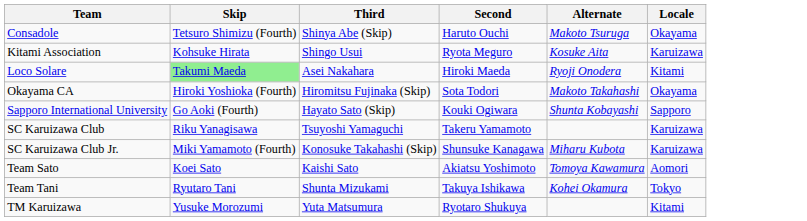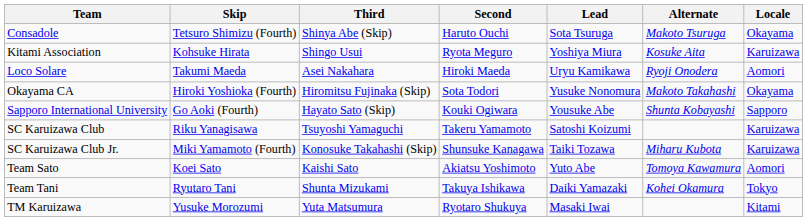+ column: Lead | Sota Tsuruga | Yoshiya Miura | Uryu Kamikawa | Yusuke Nonomura | Yousuke Abe | Satoshi Koizumi | Taiki Tozawa | Yuto Abe | Daiki Yamazaki | Masaki Iwai
Loco Solare | Skip: lightgreen background -> no background
Loco Solare | Locale: Kitami -> Aomori
